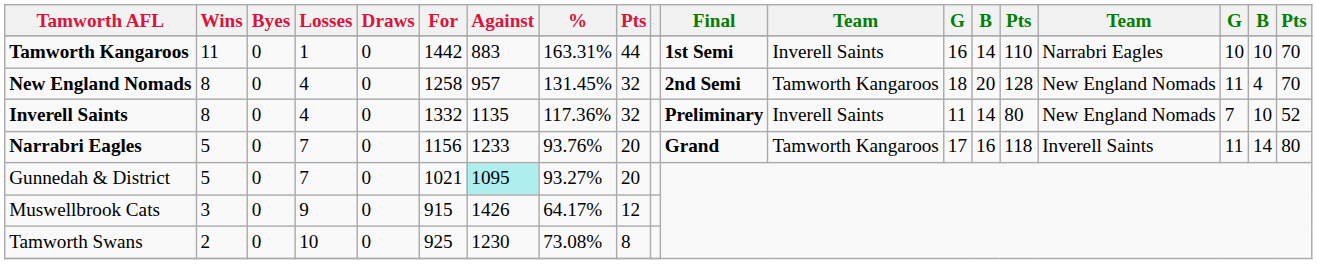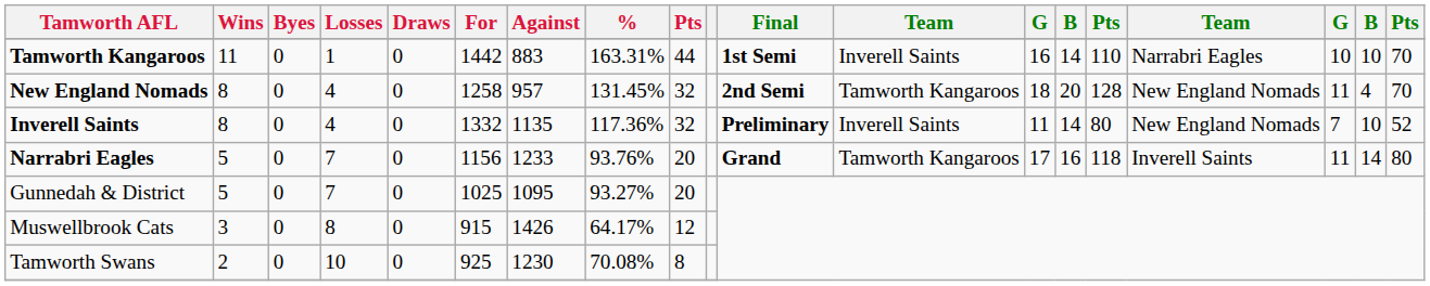Gunnedah & District | For: 1021 -> 1025
Gunnedah & District | Against: paleturquoise background -> no background
Muswellbrook Cats | Losses: 9 -> 8
Tamworth Swans | %: 73.08% -> 70.08%
